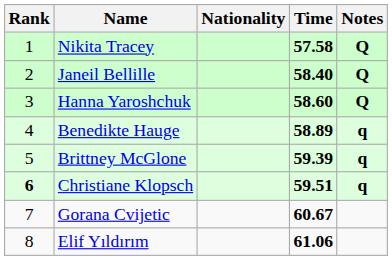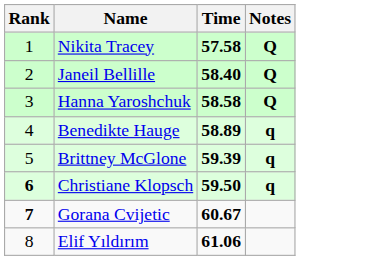- column: Nationality
Hanna Yaroshchuk | Time: 58.60 -> 58.58
Christiane Klopsch | Time: 59.51 -> 59.50
Gorana Cvijetic | Rank: normal -> bold
